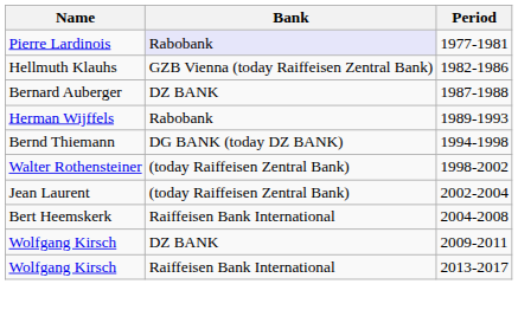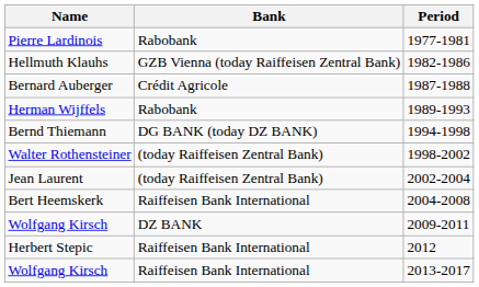Pierre Lardinois | Bank: lavender background -> no background
Bernard Auberger | Bank: DZ BANK -> Crédit Agricole
+ row: Herbert Stepic | Raiffeisen Bank International | 2012
